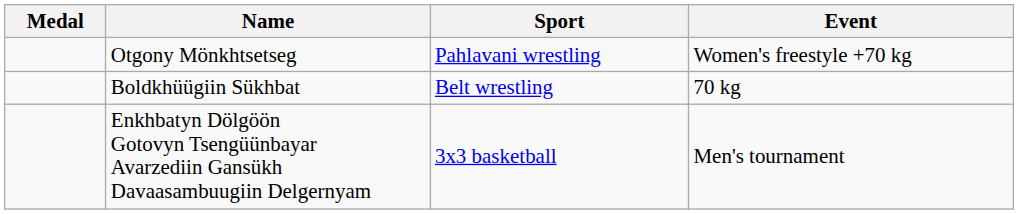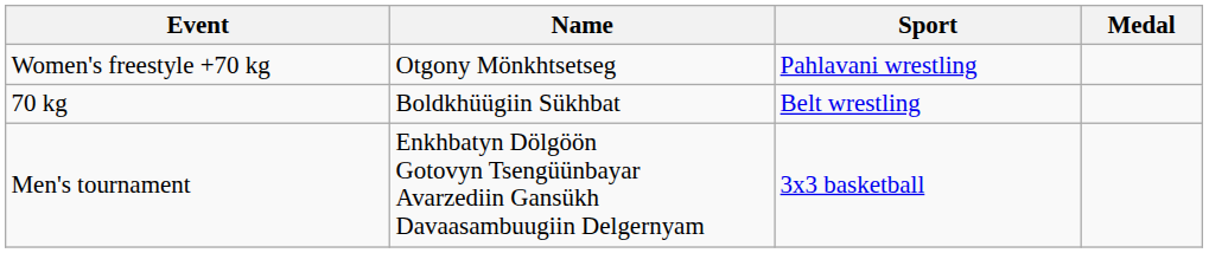columns swapped: Medal <-> Event
